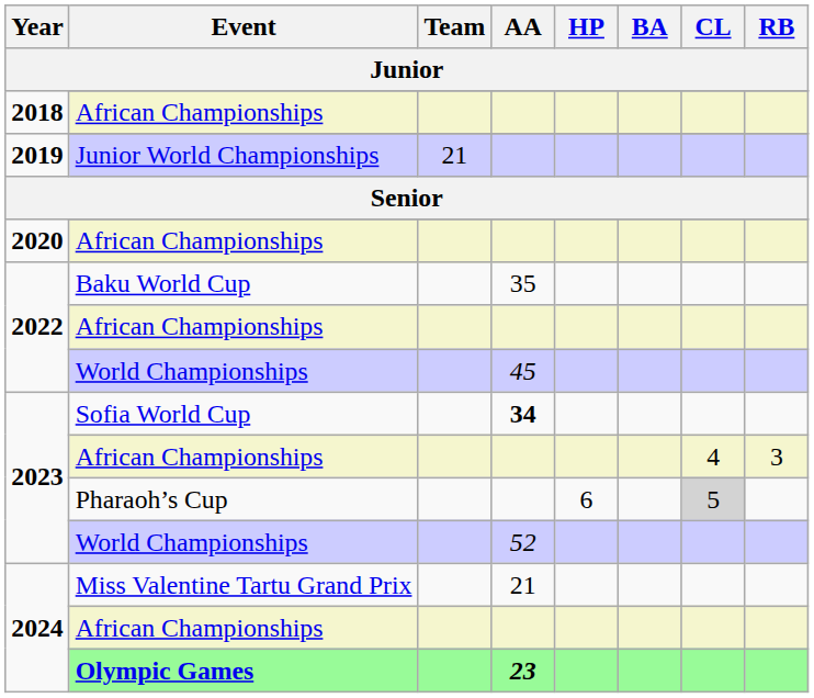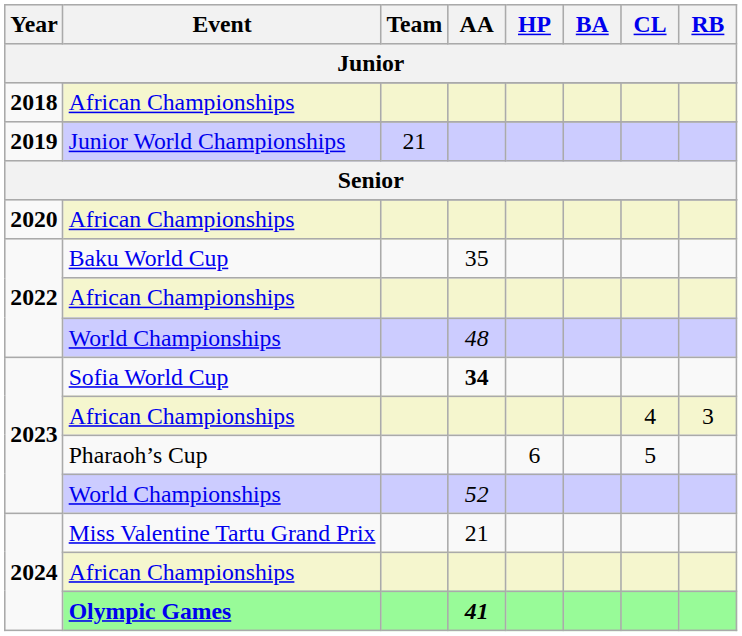2022 / World Championships | AA: 45 -> 48
Pharaoh’s Cup | CL: lightgrey background -> no background
Olympic Games | AA: 23 -> 41
